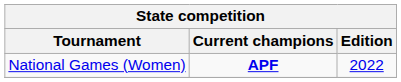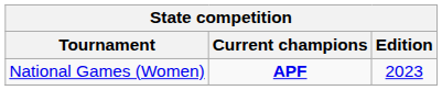National Games (Women) | Edition: 2022 -> 2023
